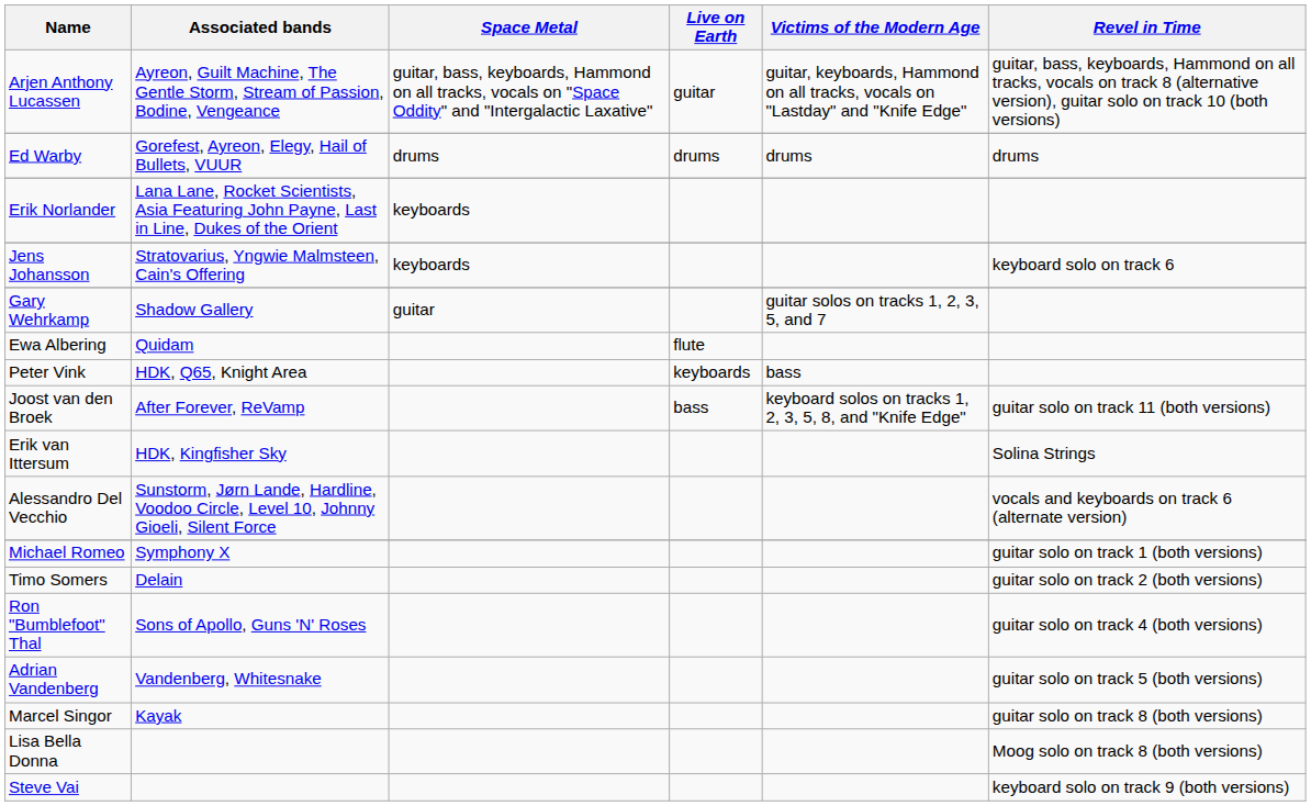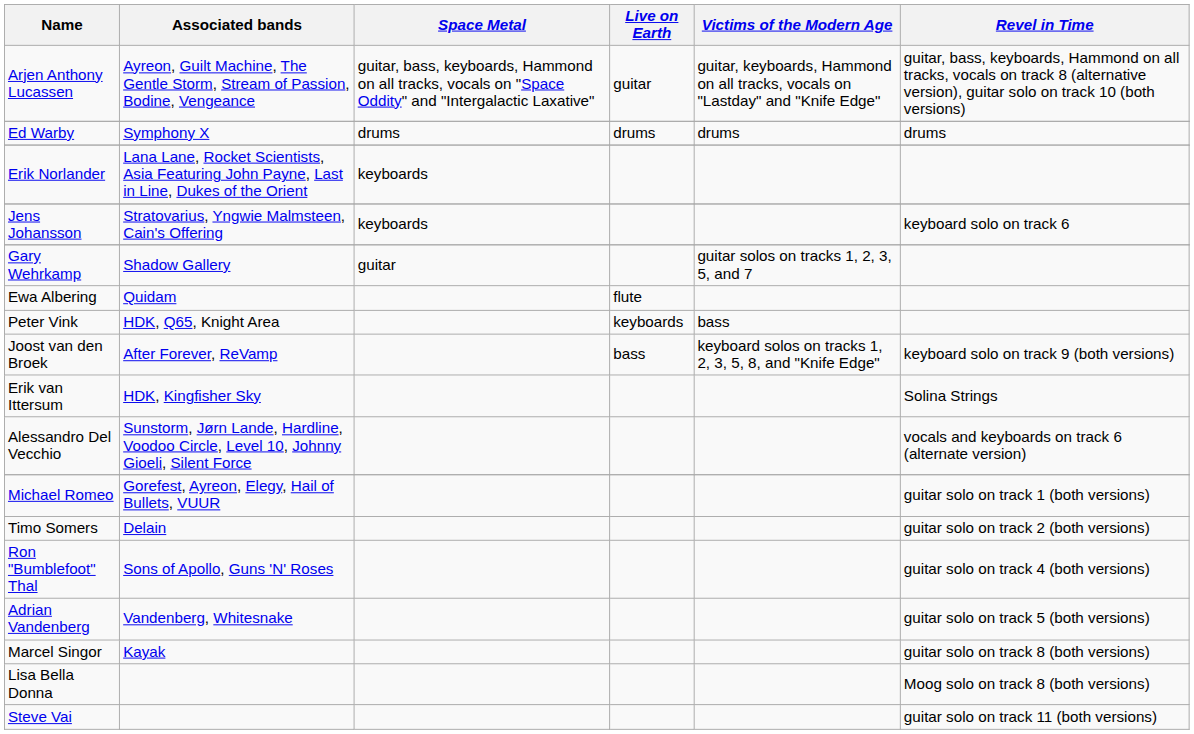Ed Warby | Associated bands: Gorefest, Ayreon, Elegy, Hail of Bullets, VUUR -> Symphony X
Joost van den Broek | Revel in Time: guitar solo on track 11 (both versions) -> keyboard solo on track 9 (both versions)
Michael Romeo | Associated bands: Symphony X -> Gorefest, Ayreon, Elegy, Hail of Bullets, VUUR
Steve Vai | Revel in Time: keyboard solo on track 9 (both versions) -> guitar solo on track 11 (both versions)
